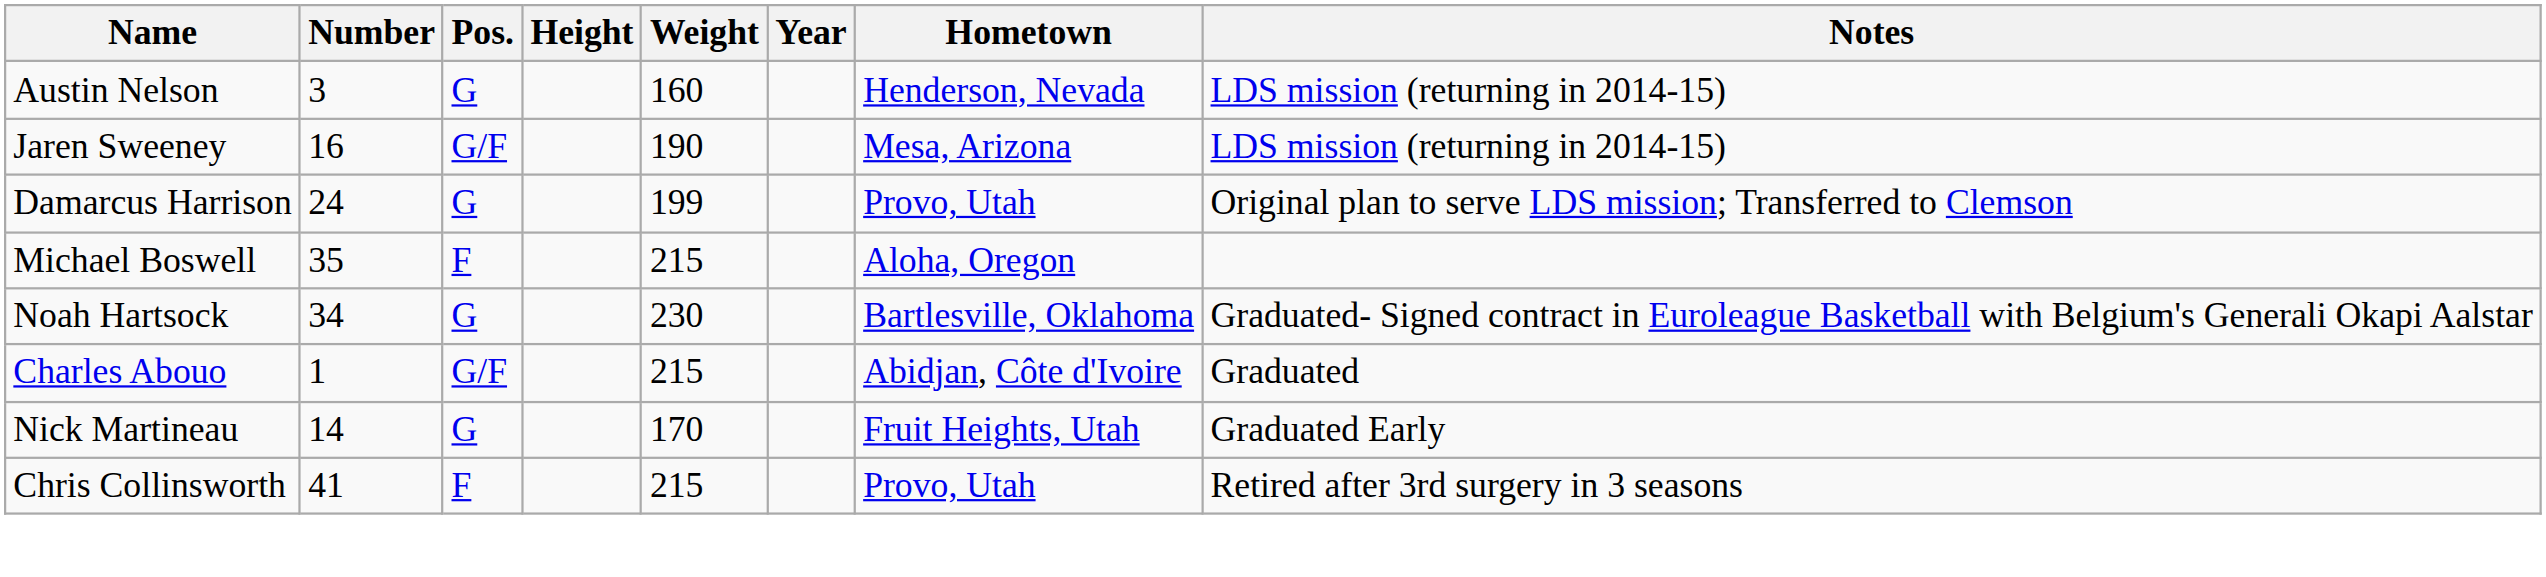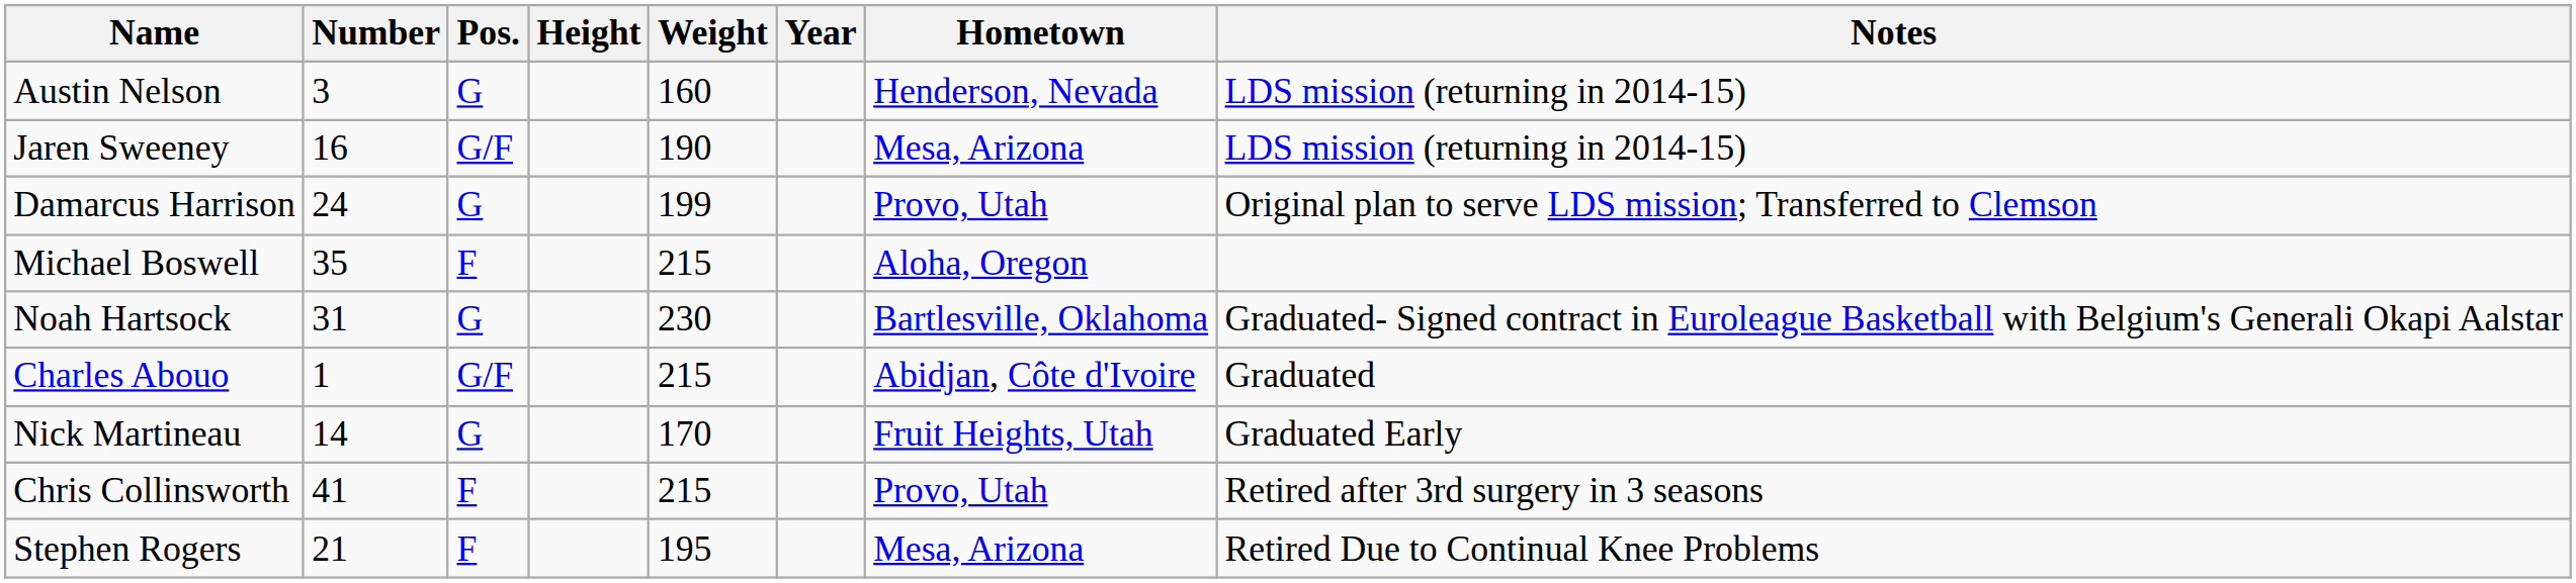Noah Hartsock | Number: 34 -> 31
+ row: Stephen Rogers | 21 | F | 195 | Mesa, Arizona | Retired Due to Continual Knee Problems
